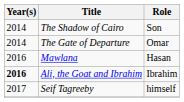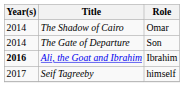The Shadow of Cairo | Role: Son -> Omar
The Gate of Departure | Role: Omar -> Son
- row: 2016 | Mawlana | Hasan
